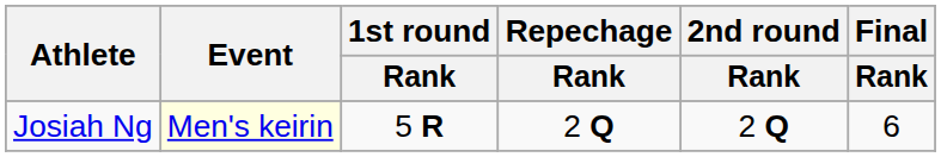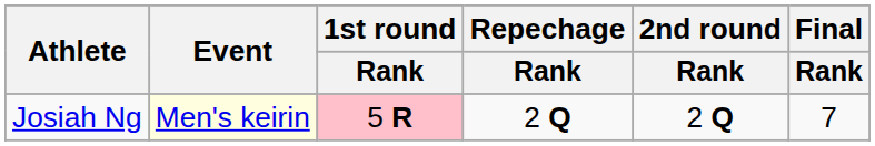Josiah Ng | 1st round / Rank: no background -> pink background
Josiah Ng | Final / Rank: 6 -> 7
